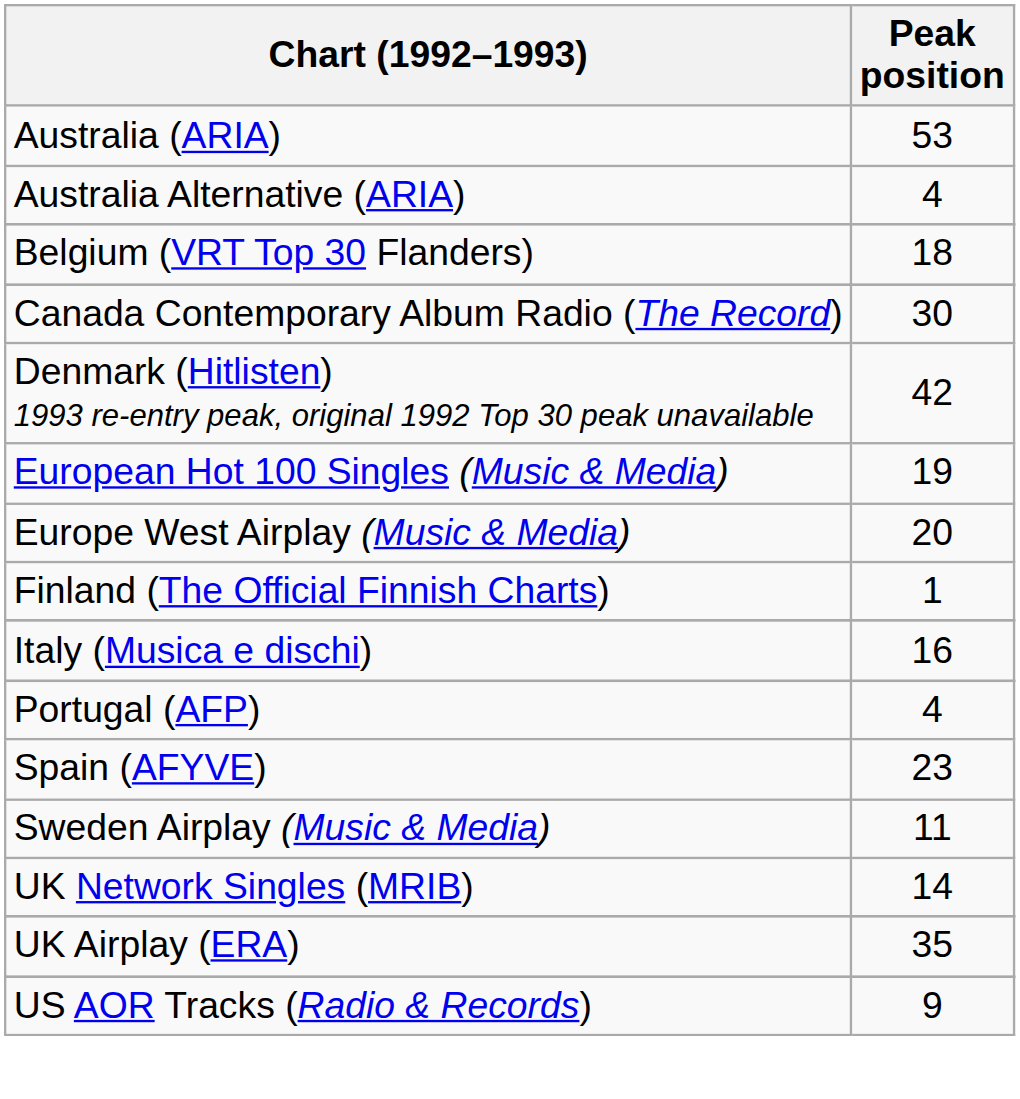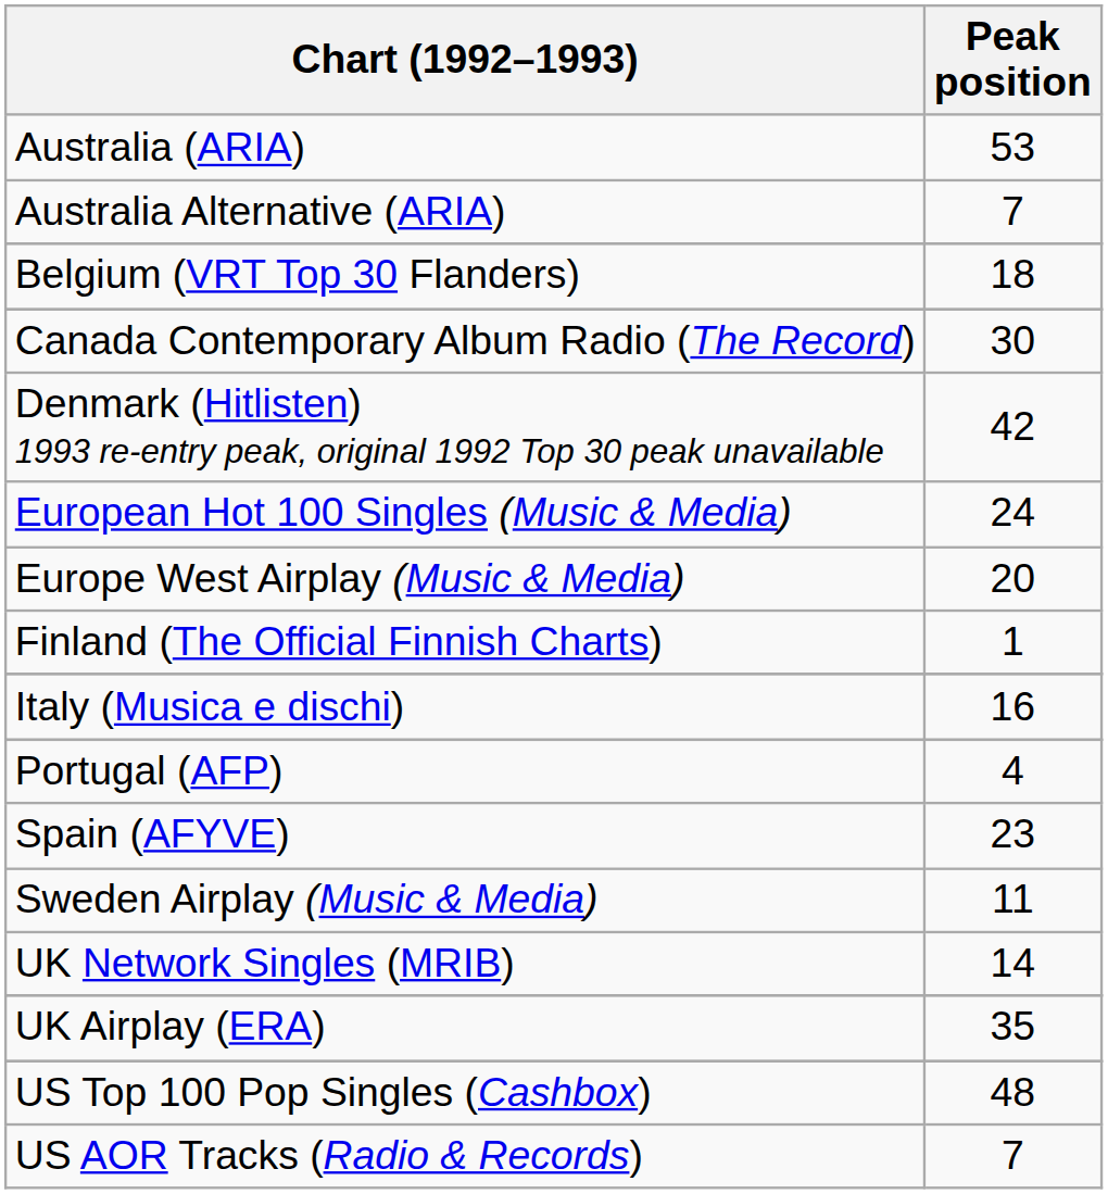Australia Alternative (ARIA) | Peak position: 4 -> 7
European Hot 100 Singles (Music & Media) | Peak position: 19 -> 24
+ row: US Top 100 Pop Singles (Cashbox) | 48
US AOR Tracks (Radio & Records) | Peak position: 9 -> 7
